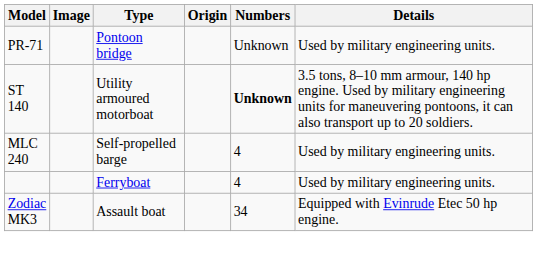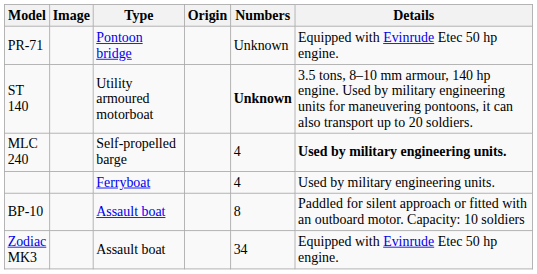PR-71 | Details: Used by military engineering units. -> Equipped with Evinrude Etec 50 hp engine.
MLC 240 | Details: normal -> bold
+ row: BP-10 | Assault boat | 8 | Paddled for silent approach or fitted with an outboard motor. Capacity: 10 soldiers
